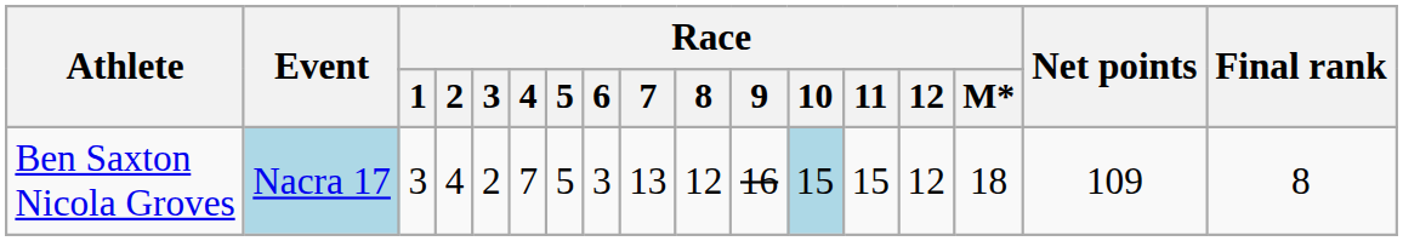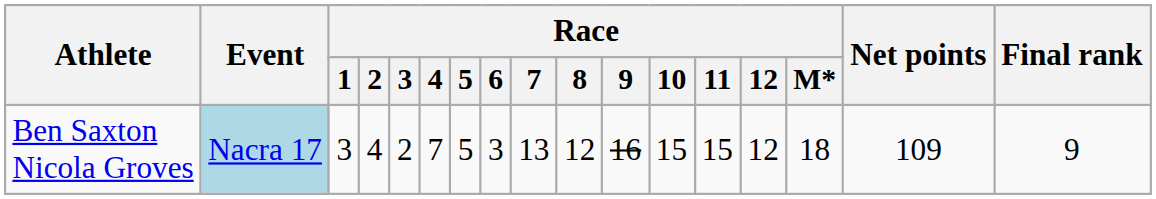Ben Saxton Nicola Groves | Race / 10: lightblue background -> no background
Ben Saxton Nicola Groves | Final rank: 8 -> 9
